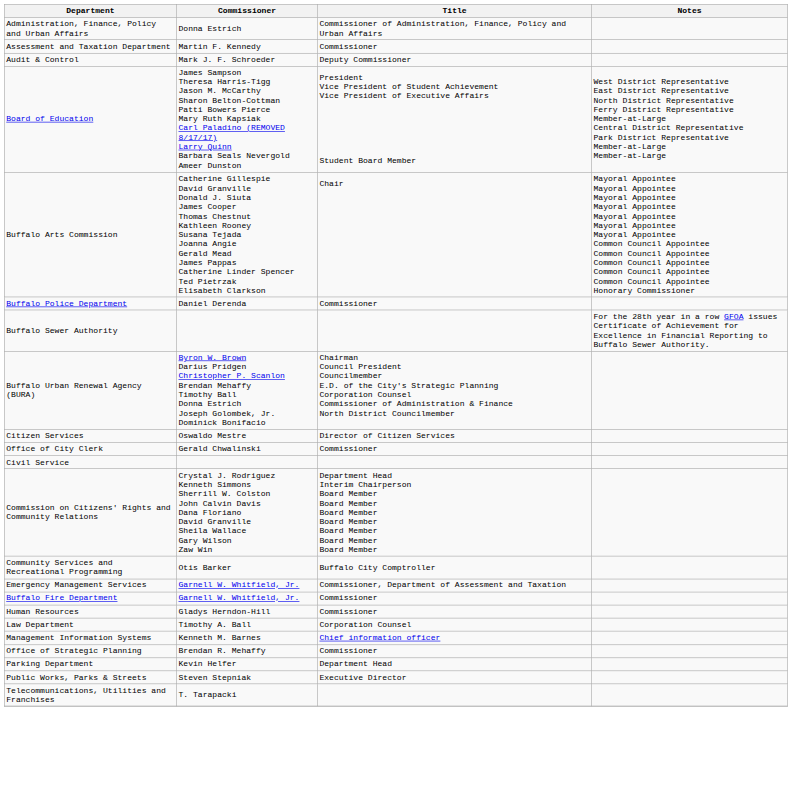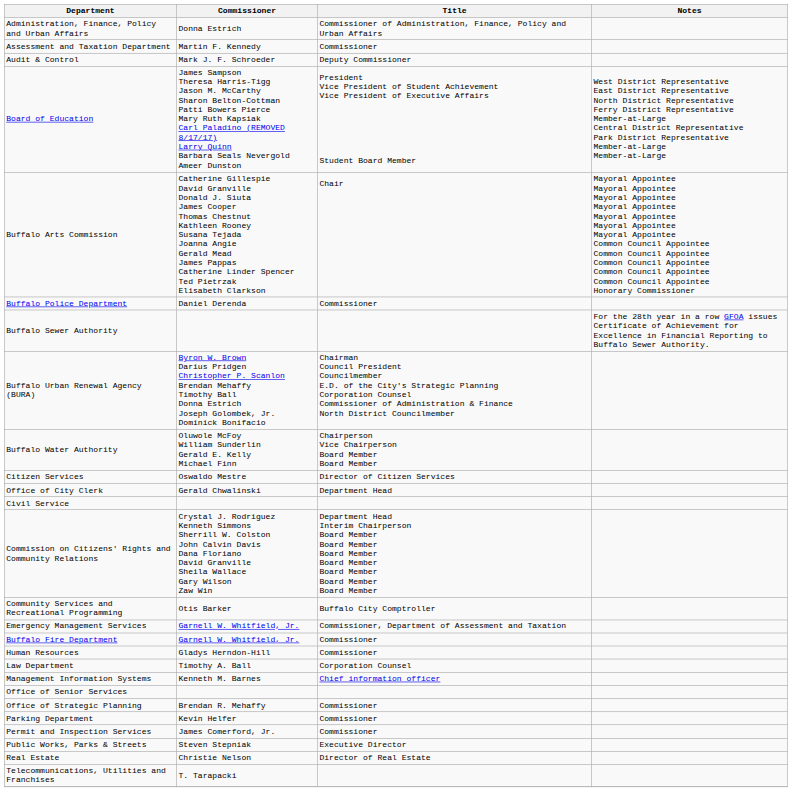+ row: Buffalo Water Authority | Oluwole McFoy William Sunderlin Gerald E. Kelly Michael Finn | Chairperson Vice Chairperson Board Member Board Member
Office of City Clerk | Title: Commissioner -> Department Head
+ row: Office of Senior Services
Parking Department | Title: Department Head -> Commissioner
+ row: Permit and Inspection Services | James Comerford, Jr. | Commissioner
+ row: Real Estate | Christie Nelson | Director of Real Estate
